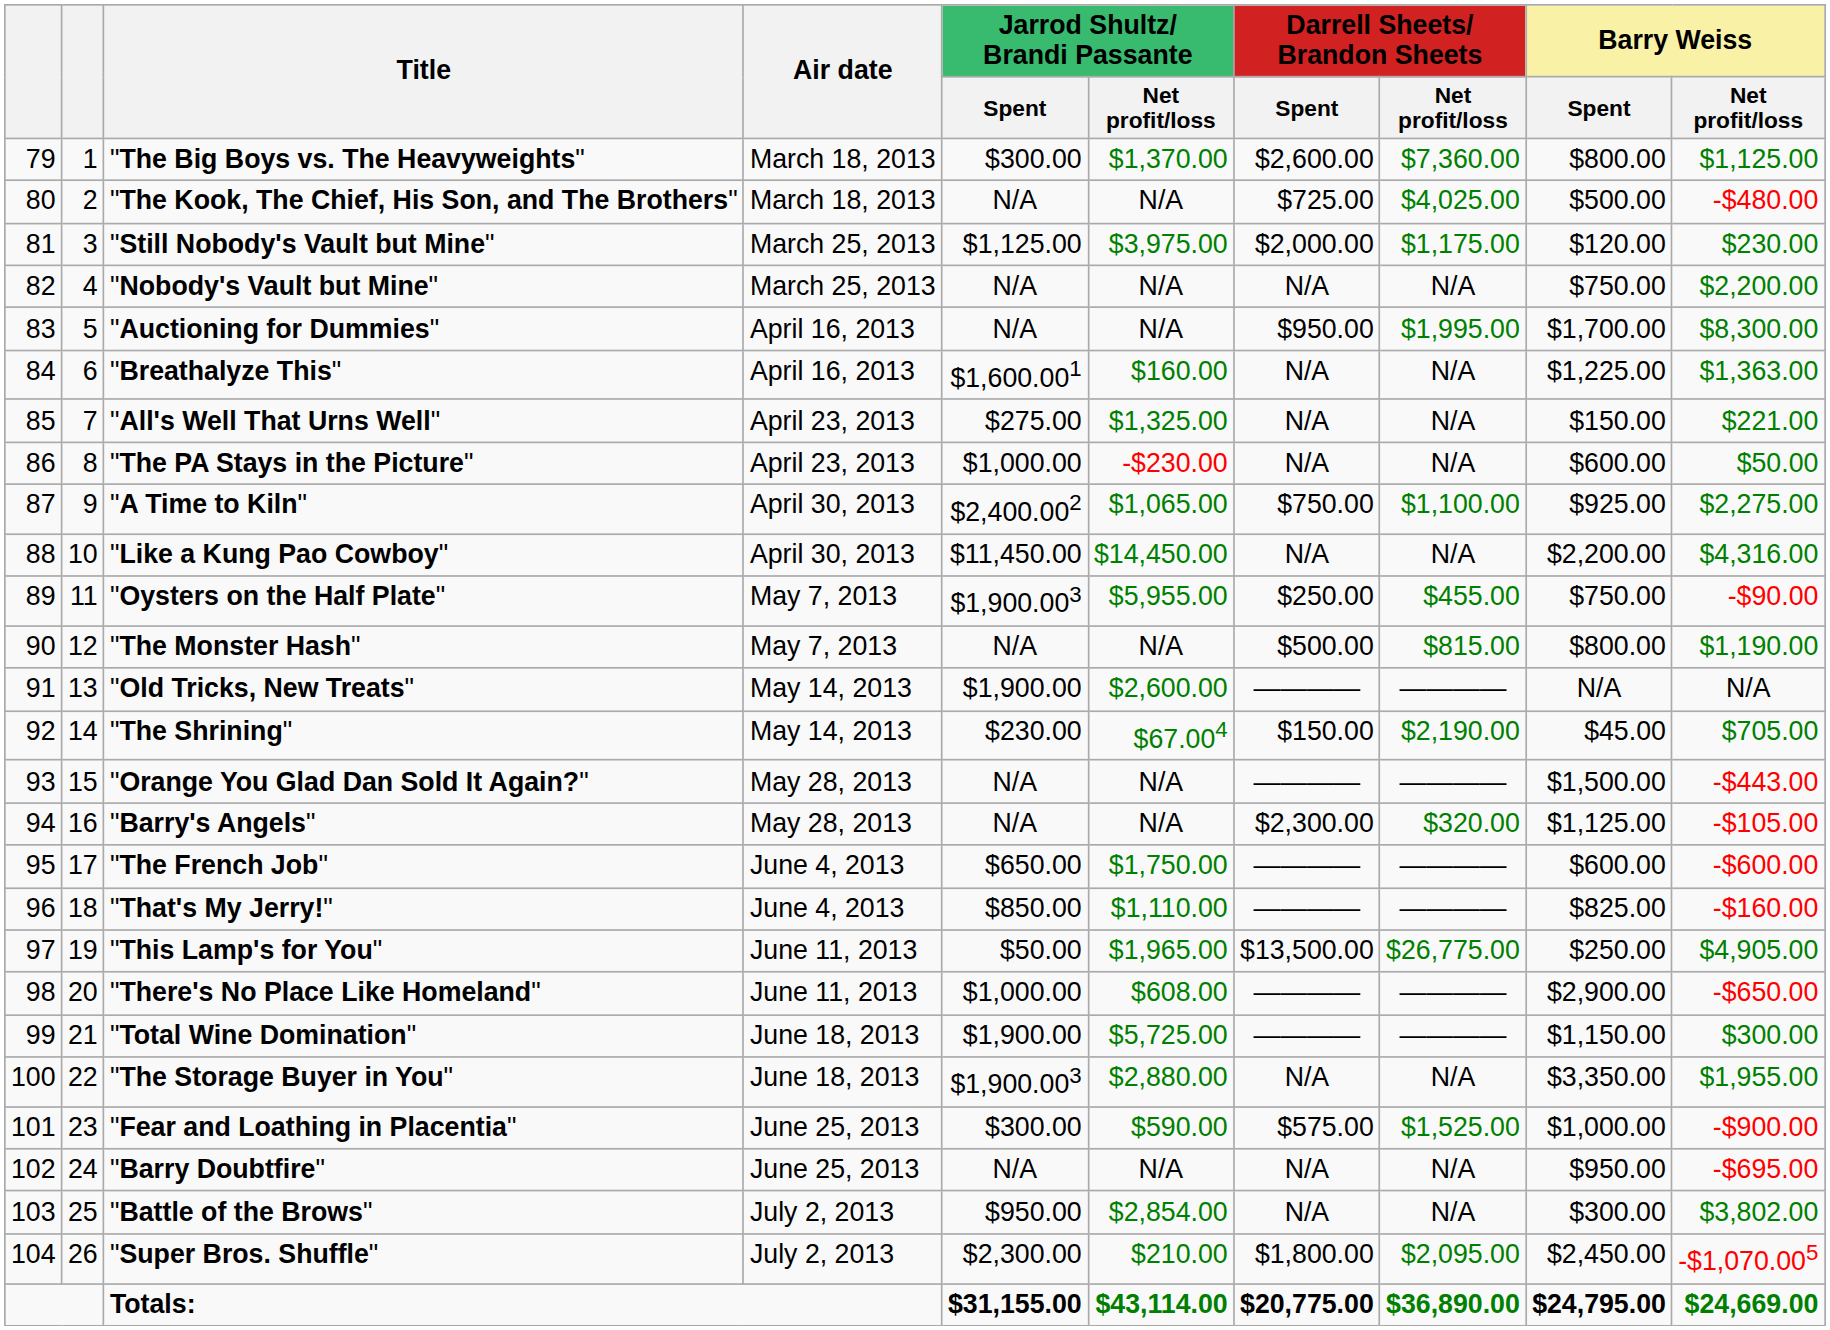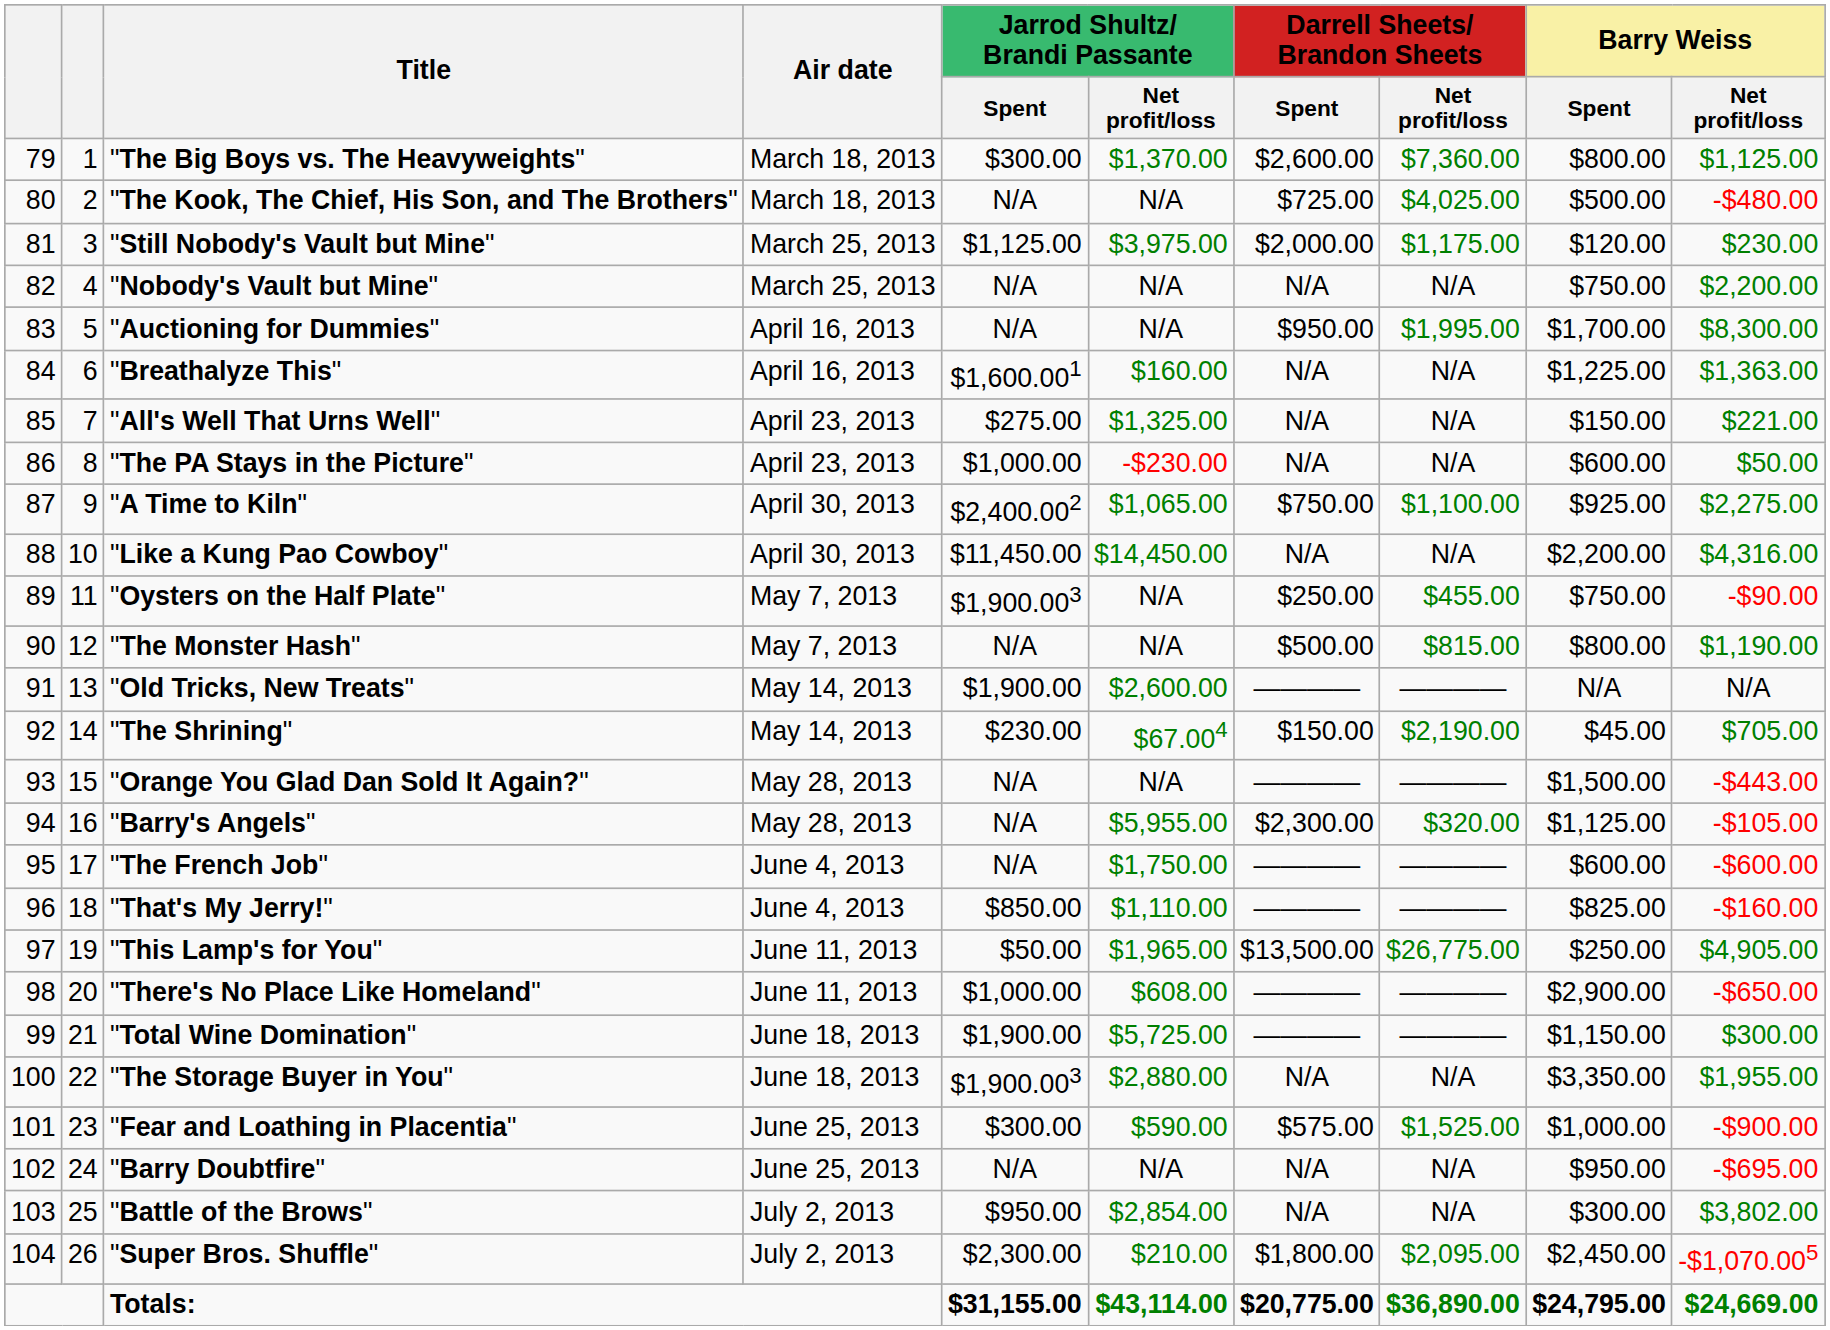"Oysters on the Half Plate" | Jarrod Shultz/ Brandi Passante / Net profit/loss: $5,955.00 -> N/A
"Barry's Angels" | Jarrod Shultz/ Brandi Passante / Net profit/loss: N/A -> $5,955.00
"The French Job" | Jarrod Shultz/ Brandi Passante / Spent: $650.00 -> N/A
